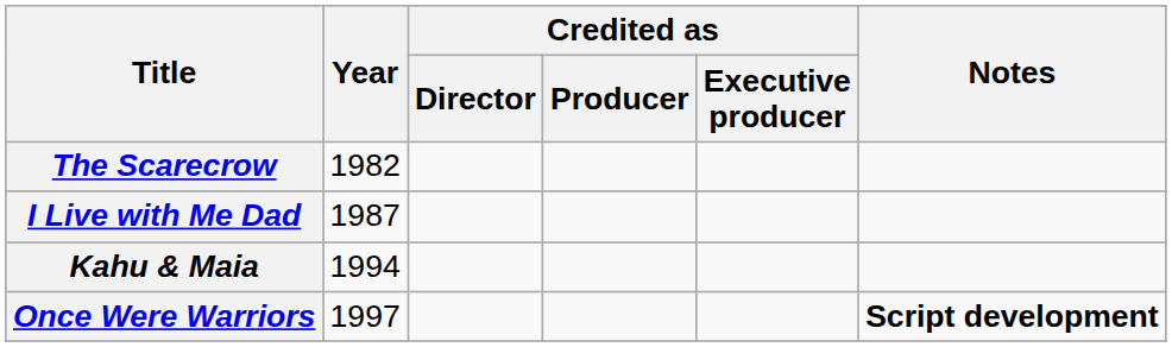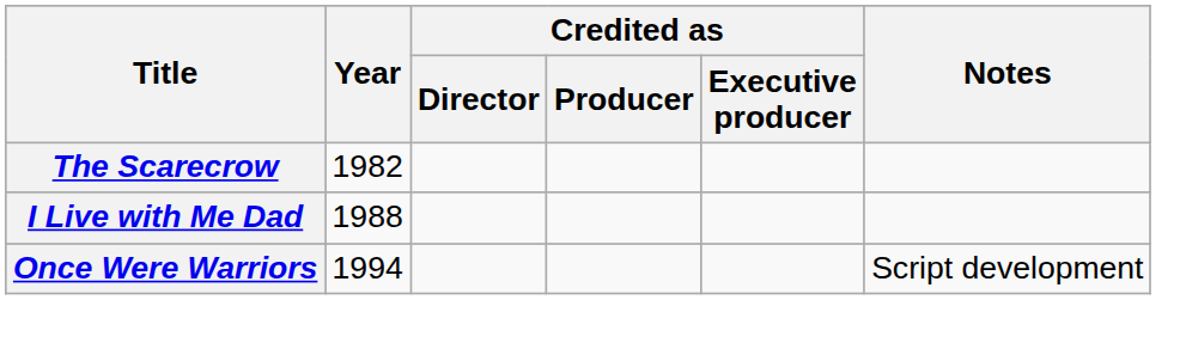I Live with Me Dad | Year: 1987 -> 1988
- row: Kahu & Maia | 1994
Once Were Warriors | Year: 1997 -> 1994
Once Were Warriors | Notes: bold -> normal
